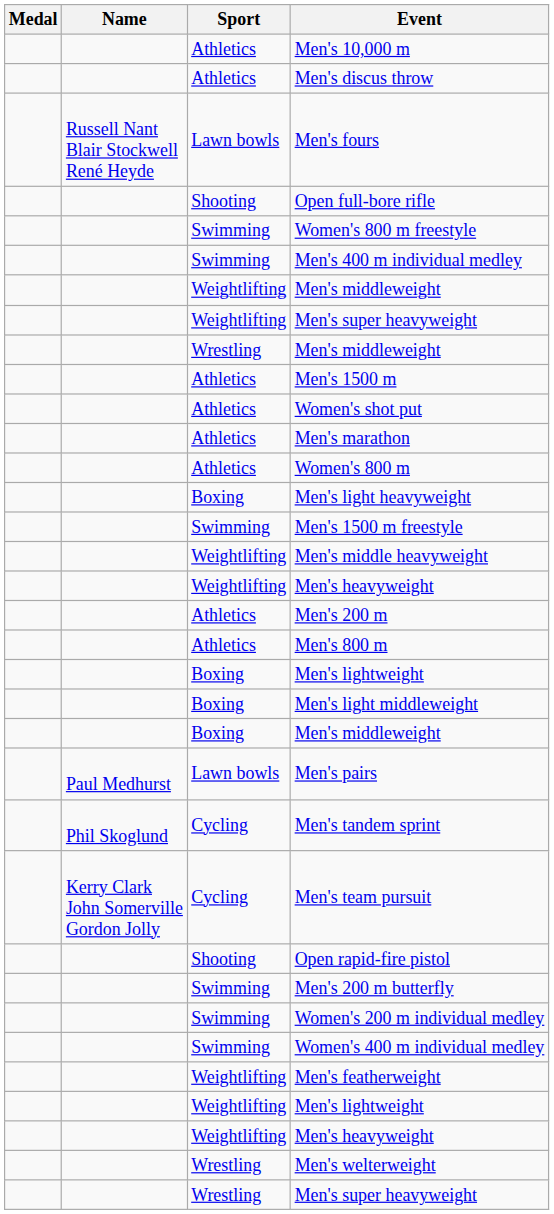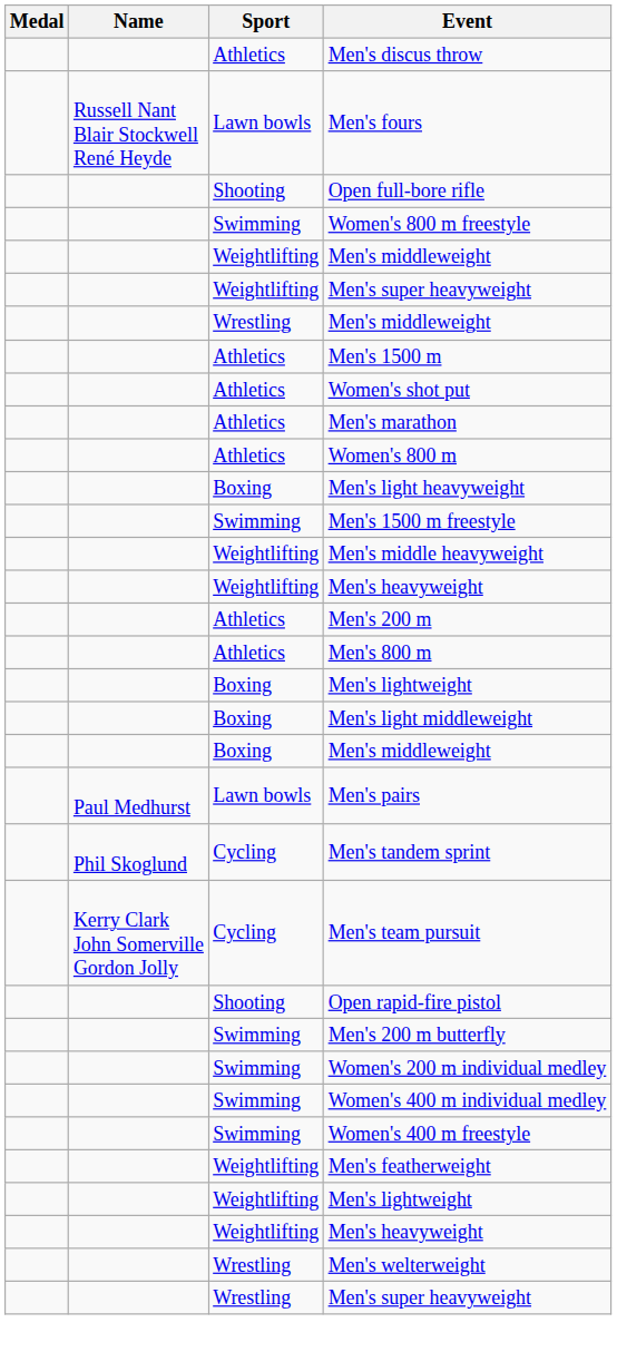- row: Athletics | Men's 10,000 m
- row: Swimming | Men's 400 m individual medley
+ row: Swimming | Women's 400 m freestyle
